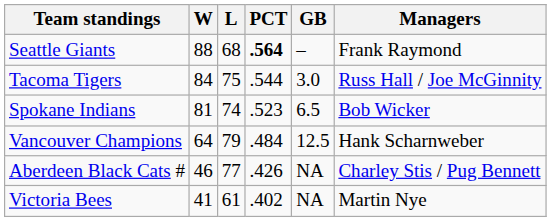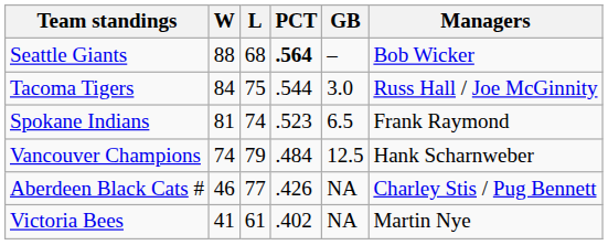Seattle Giants | Managers: Frank Raymond -> Bob Wicker
Spokane Indians | Managers: Bob Wicker -> Frank Raymond
Vancouver Champions | W: 64 -> 74
